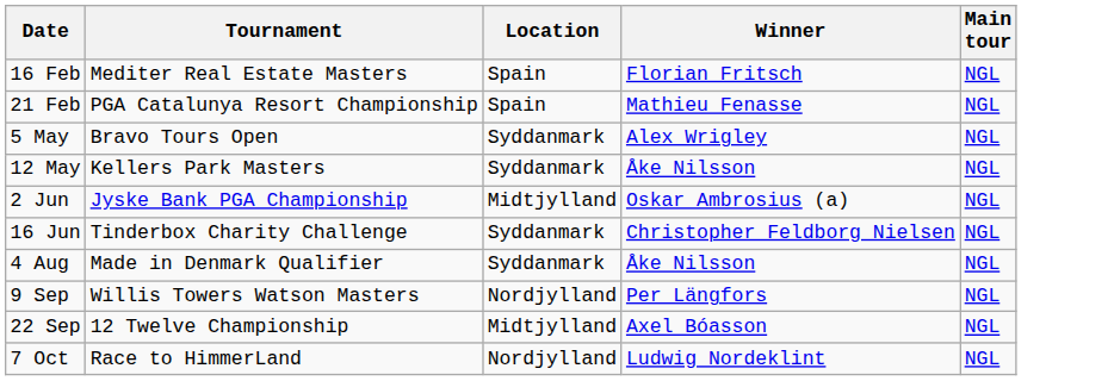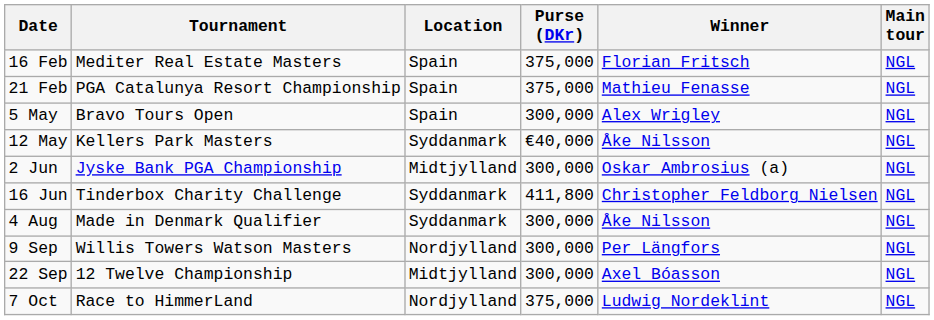+ column: Purse (DKr) | 375,000 | 375,000 | 300,000 | €40,000 | 300,000 | 411,800 | 300,000 | 300,000 | 300,000 | 375,000
5 May | Location: Syddanmark -> Spain
